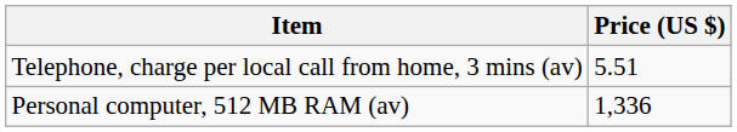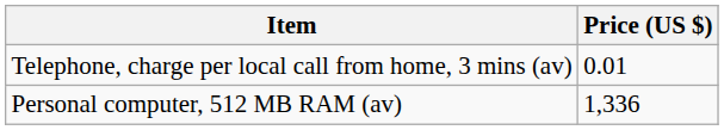Telephone, charge per local call from home, 3 mins (av) | Price (US $): 5.51 -> 0.01
